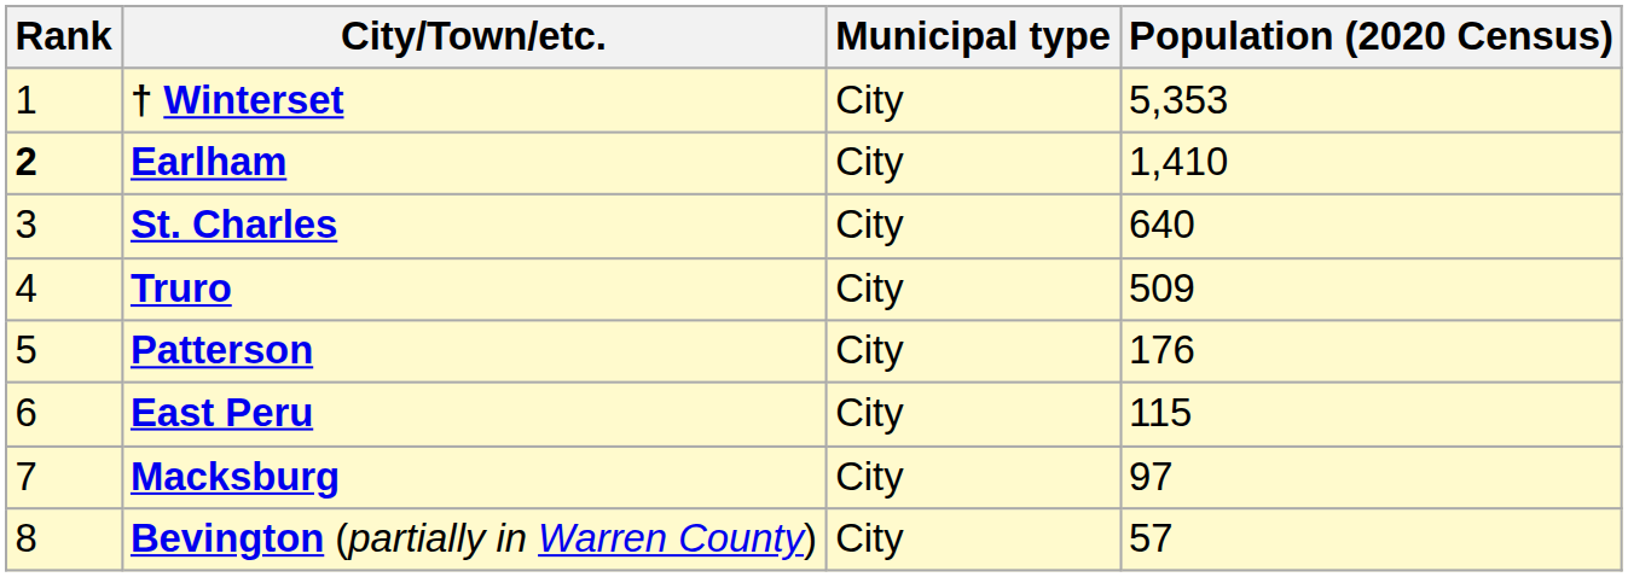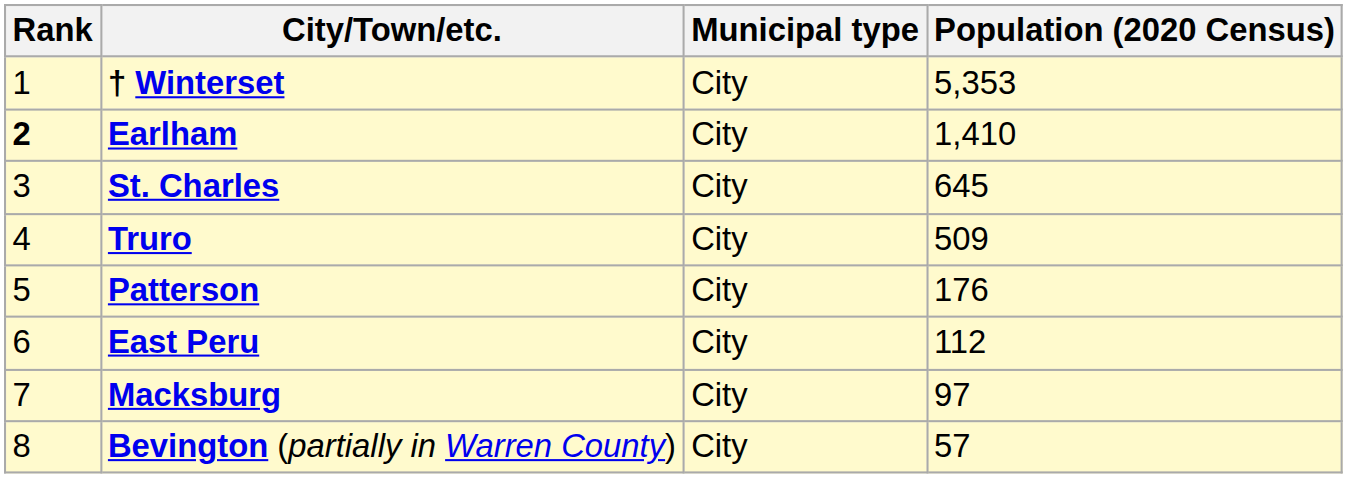St. Charles | Population (2020 Census): 640 -> 645
East Peru | Population (2020 Census): 115 -> 112
